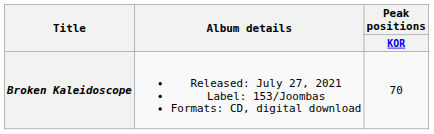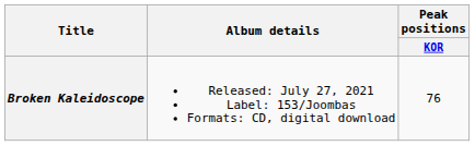Broken Kaleidoscope | Peak positions / KOR: 70 -> 76
